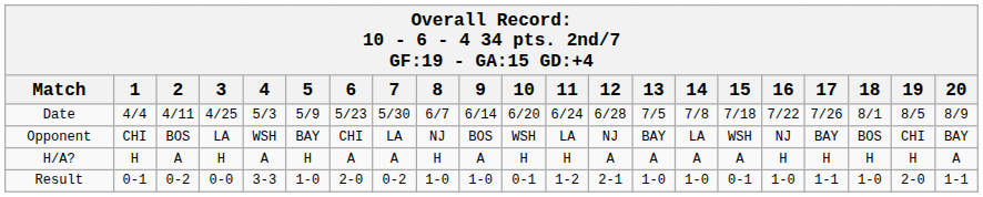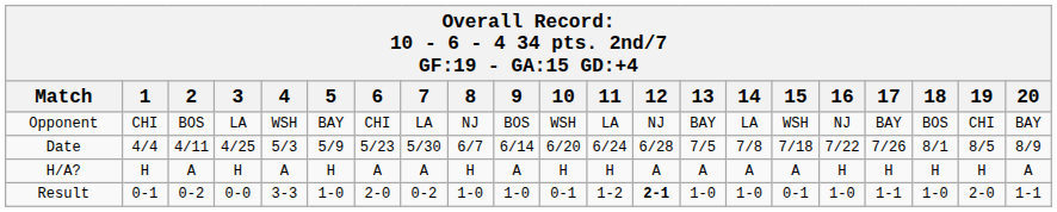rows swapped: Date <-> Opponent
Result | 12: normal -> bold
